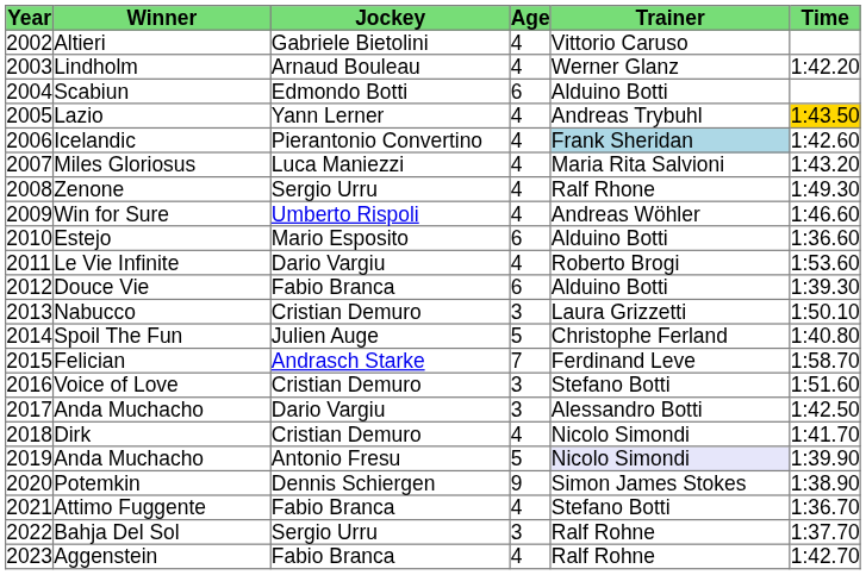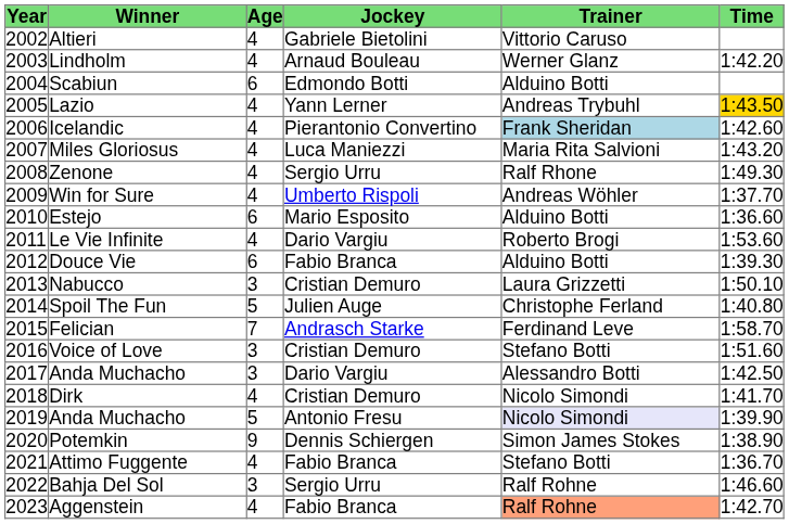columns swapped: Age <-> Jockey
Win for Sure | Time: 1:46.60 -> 1:37.70
Bahja Del Sol | Time: 1:37.70 -> 1:46.60
Aggenstein | Trainer: no background -> lightsalmon background
